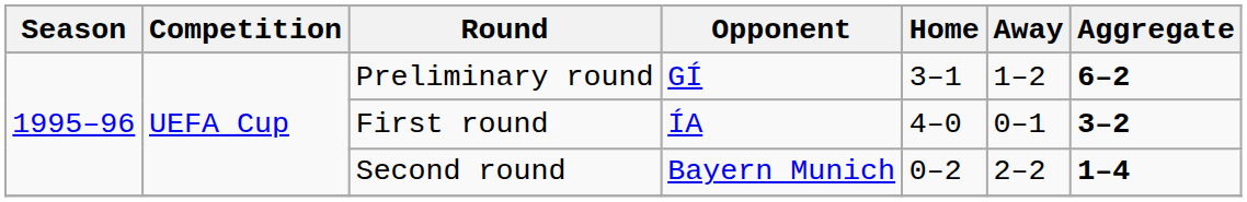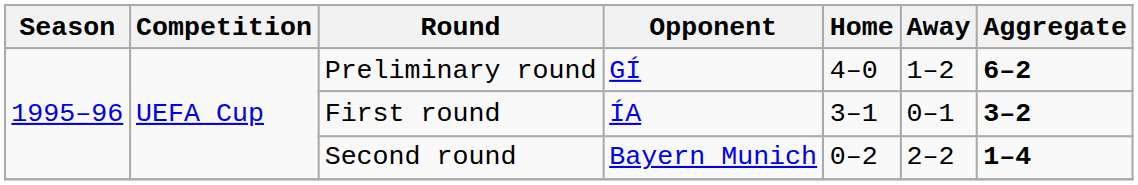Preliminary round | Home: 3–1 -> 4–0
First round | Home: 4–0 -> 3–1
